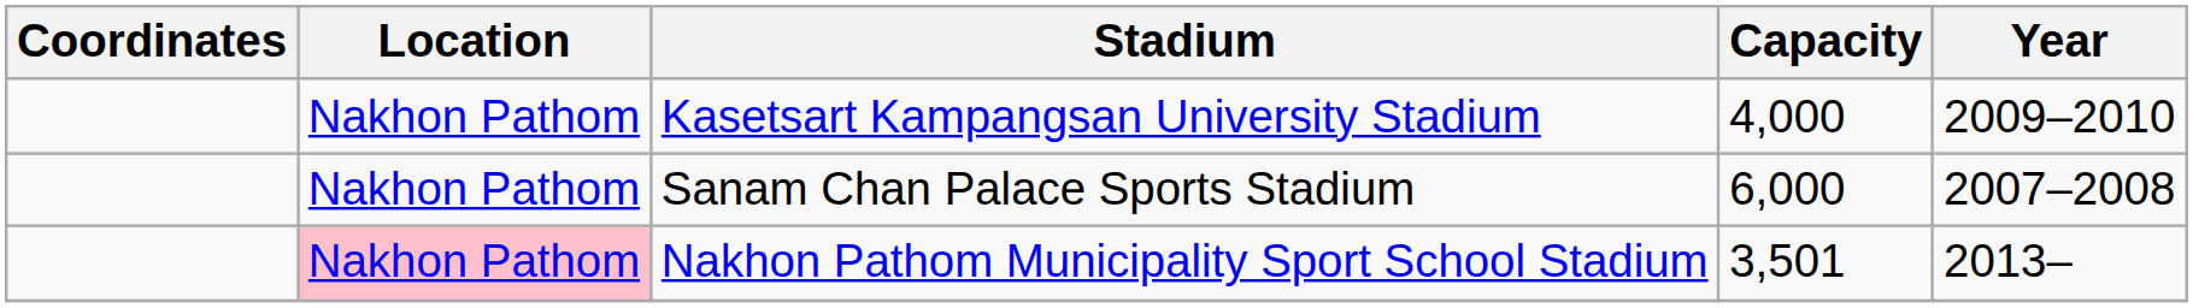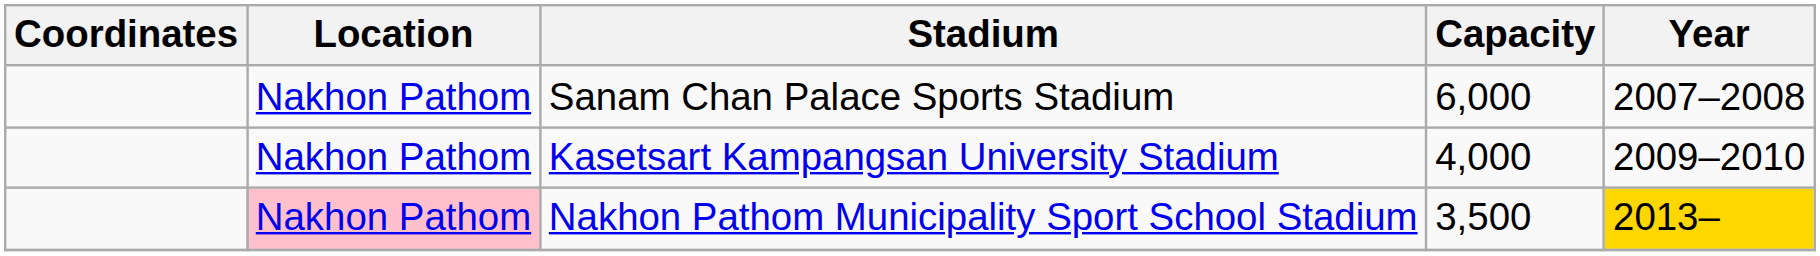rows swapped: Sanam Chan Palace Sports Stadium <-> Kasetsart Kampangsan University Stadium
Nakhon Pathom Municipality Sport School Stadium | Capacity: 3,501 -> 3,500
Nakhon Pathom Municipality Sport School Stadium | Year: no background -> gold background
